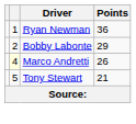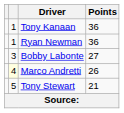+ row: 1 | Tony Kanaan | 36
Bobby Labonte | column 2: 2 -> 3
Bobby Labonte | Points: 29 -> 27
